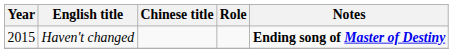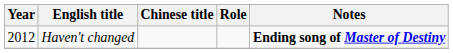Haven't changed | Year: 2015 -> 2012
